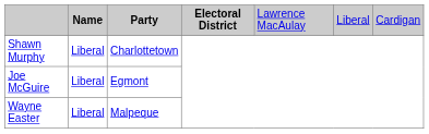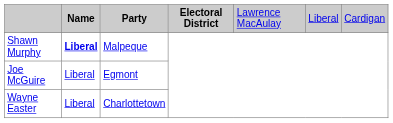Shawn Murphy | column 2: normal -> bold
Shawn Murphy | column 3: Charlottetown -> Malpeque
Wayne Easter | column 3: Malpeque -> Charlottetown
